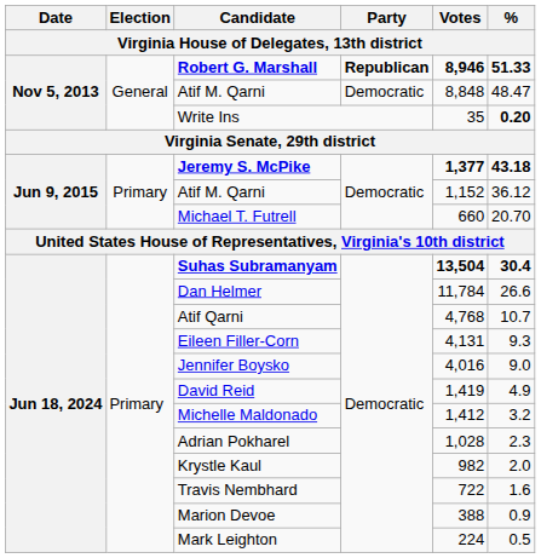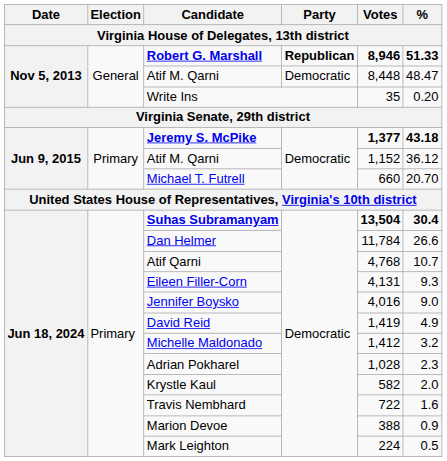Nov 5, 2013 / Atif M. Qarni | Votes: 8,848 -> 8,448
Write Ins | %: bold -> normal
Krystle Kaul | Votes: 982 -> 582
